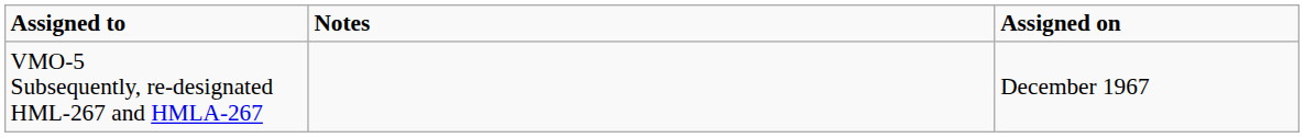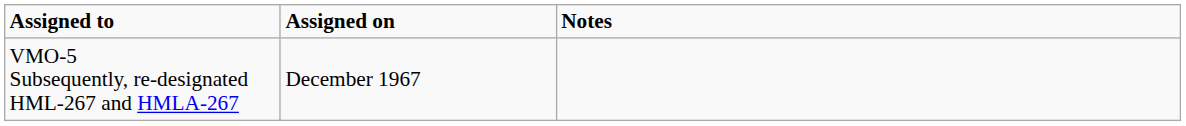columns swapped: Assigned on <-> Notes
